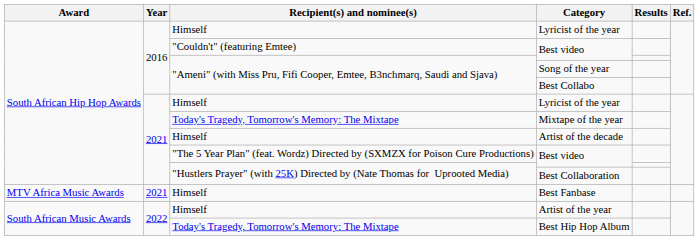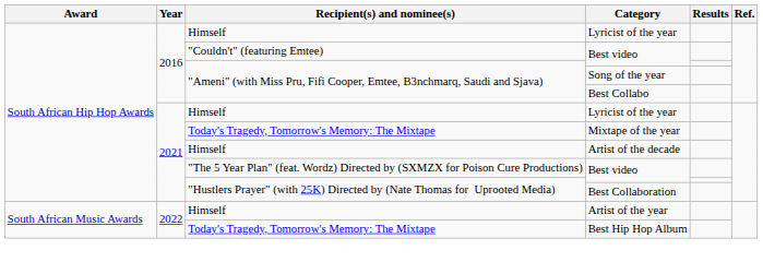- row: MTV Africa Music Awards | 2021 | Himself | Best Fanbase
